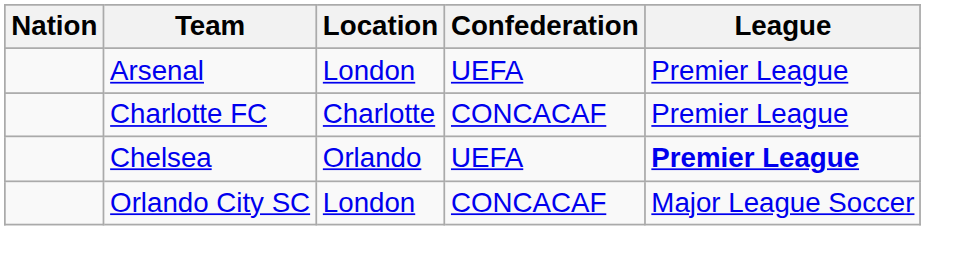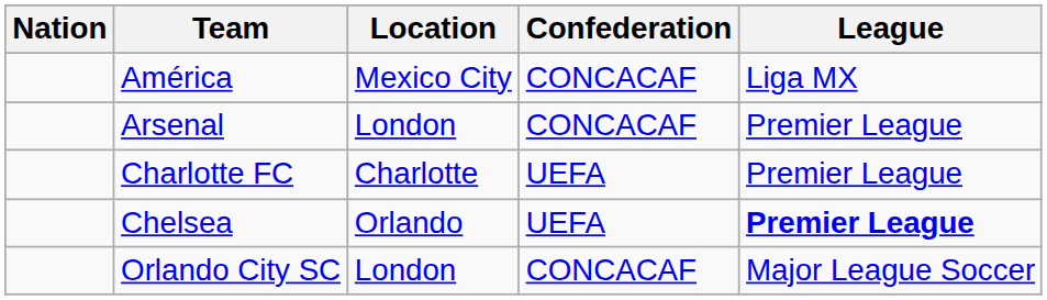+ row: América | Mexico City | CONCACAF | Liga MX
Arsenal | Confederation: UEFA -> CONCACAF
Charlotte FC | Confederation: CONCACAF -> UEFA
